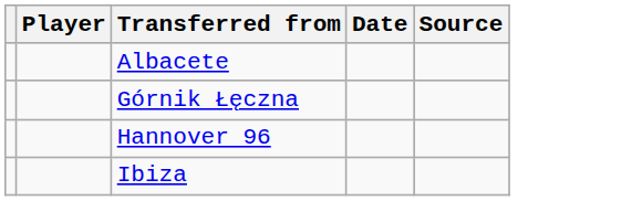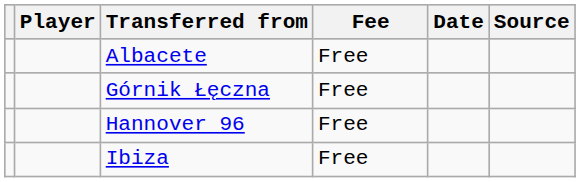+ column: Fee | Free | Free | Free | Free
